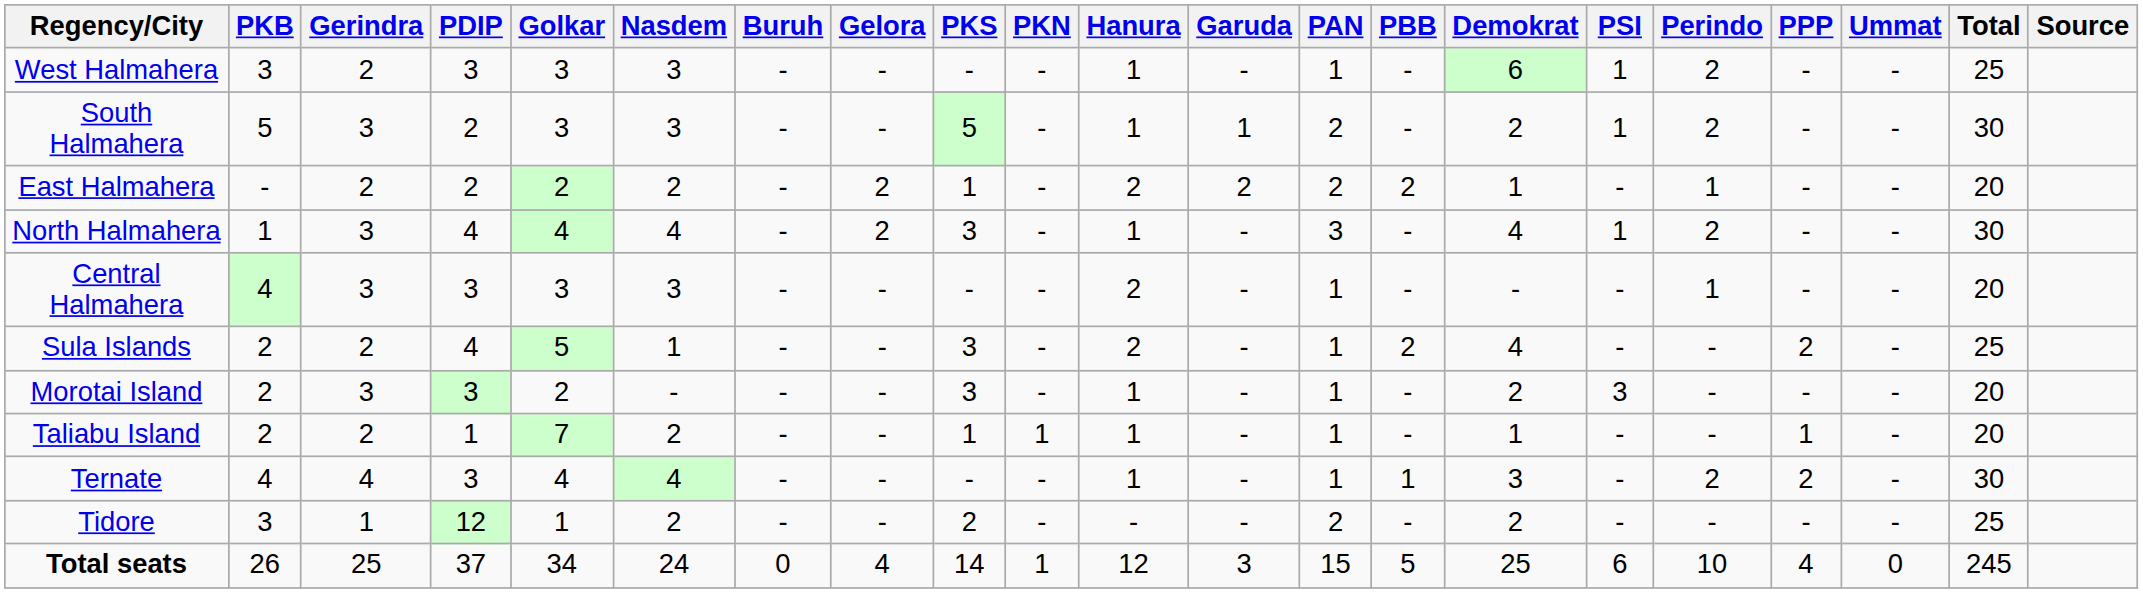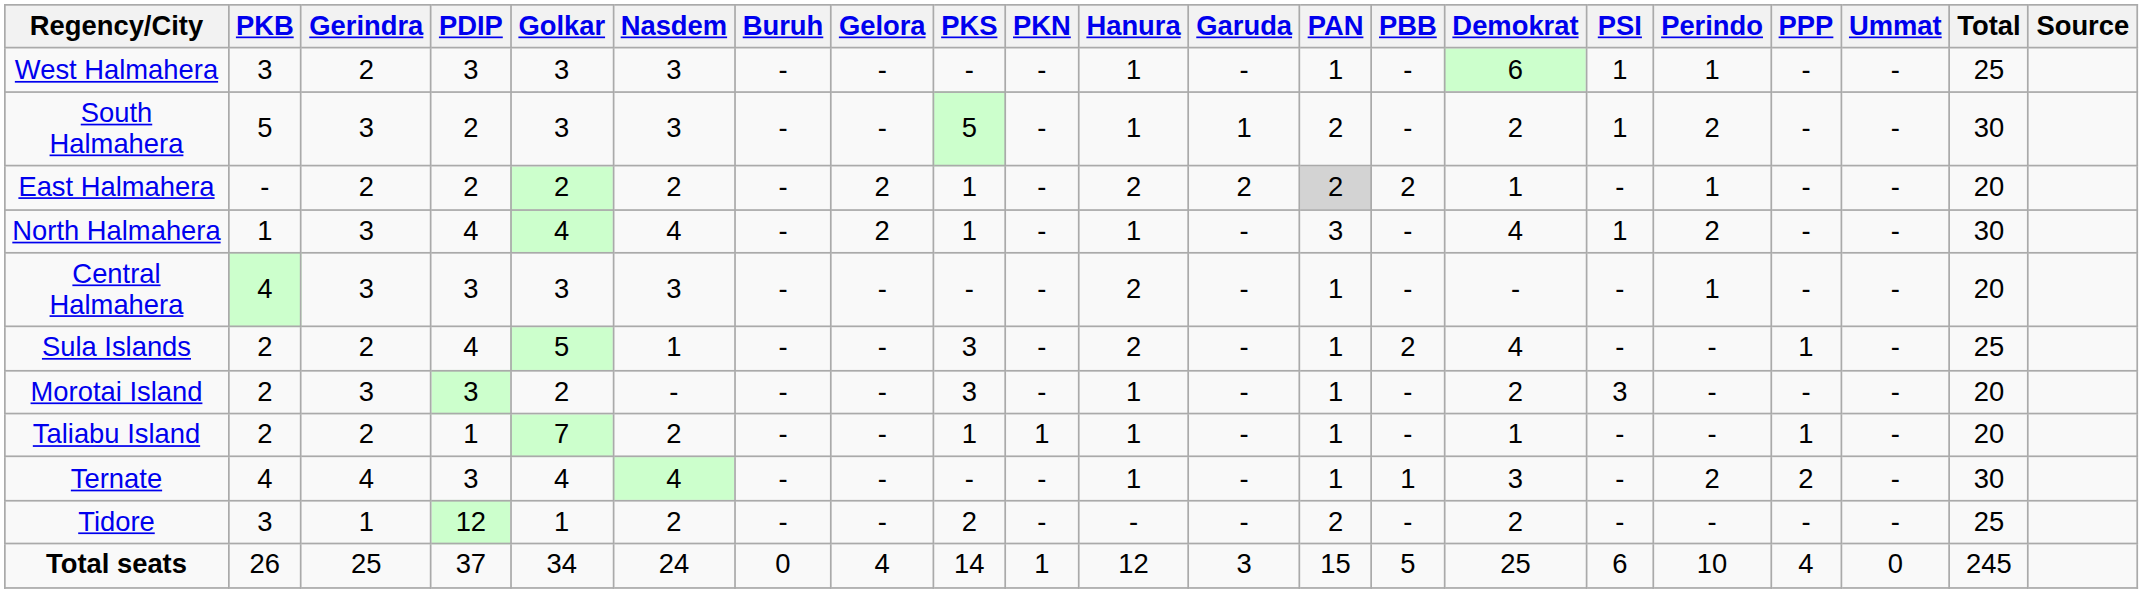West Halmahera | Perindo: 2 -> 1
East Halmahera | PAN: no background -> lightgrey background
North Halmahera | PKS: 3 -> 1
Sula Islands | PPP: 2 -> 1
